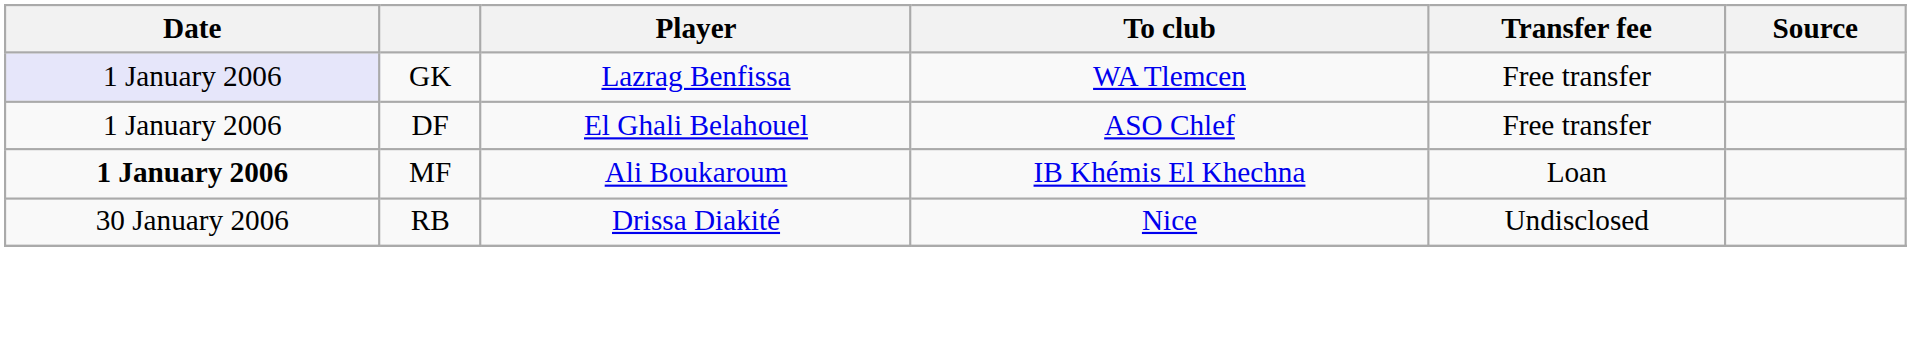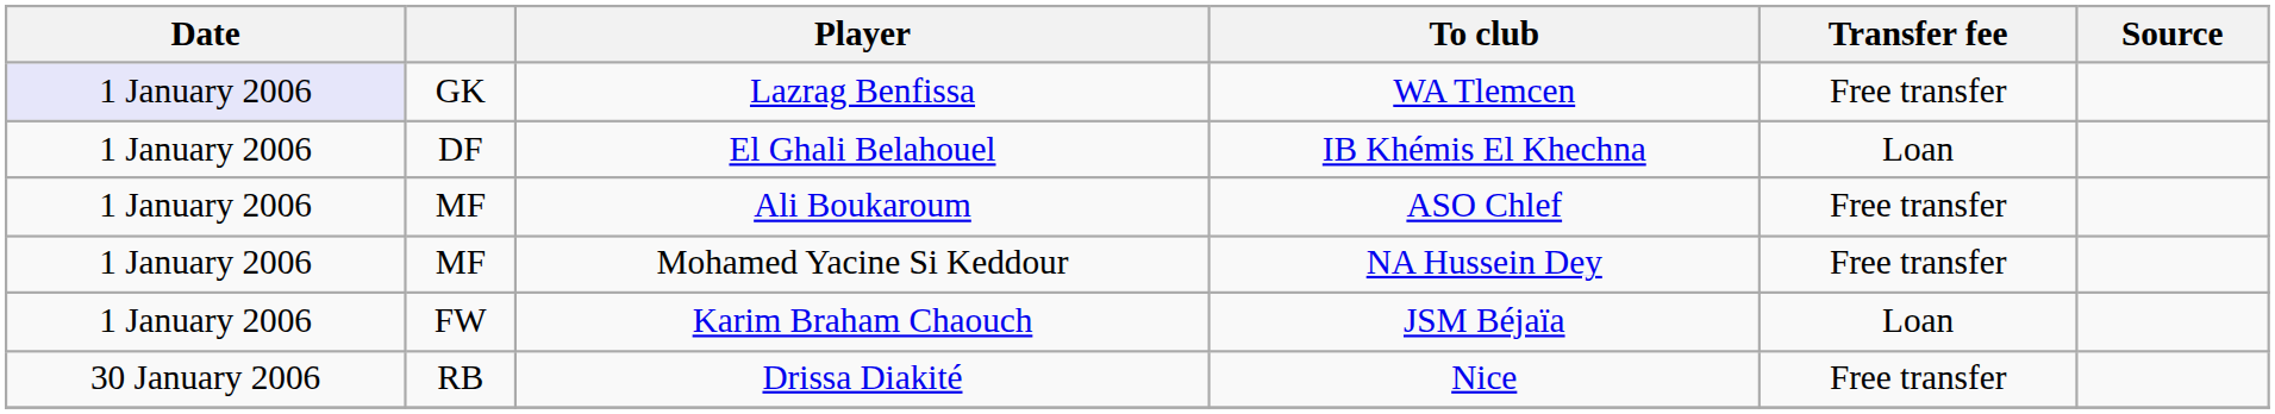El Ghali Belahouel | To club: ASO Chlef -> IB Khémis El Khechna
El Ghali Belahouel | Transfer fee: Free transfer -> Loan
Ali Boukaroum | Date: bold -> normal
Ali Boukaroum | To club: IB Khémis El Khechna -> ASO Chlef
Ali Boukaroum | Transfer fee: Loan -> Free transfer
+ row: 1 January 2006 | MF | Mohamed Yacine Si Keddour | NA Hussein Dey | Free transfer
+ row: 1 January 2006 | FW | Karim Braham Chaouch | JSM Béjaïa | Loan
Drissa Diakité | Transfer fee: Undisclosed -> Free transfer
